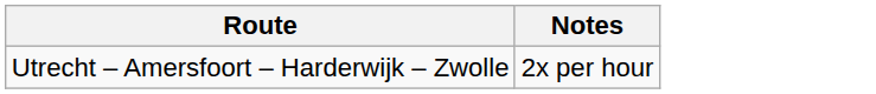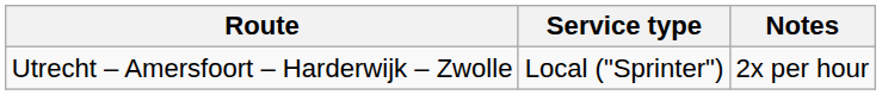+ column: Service type | Local ("Sprinter")
